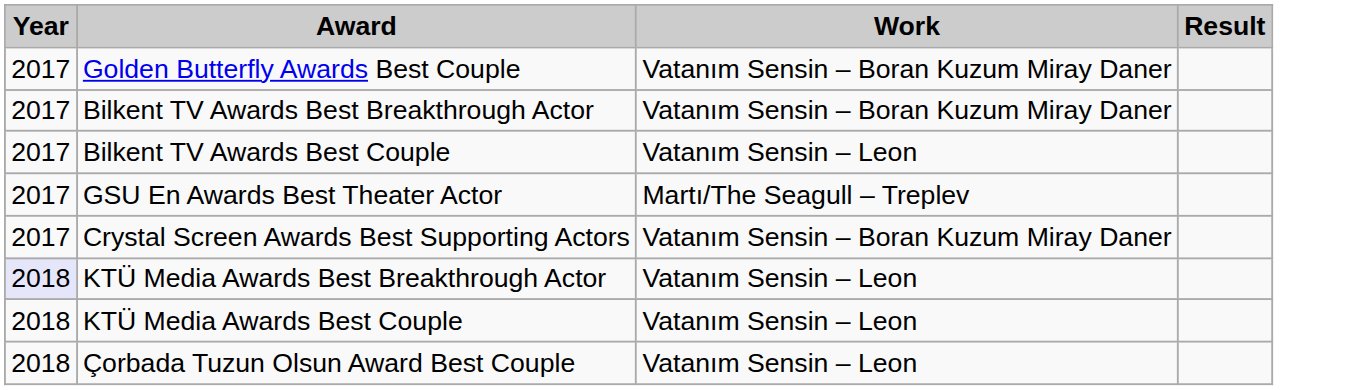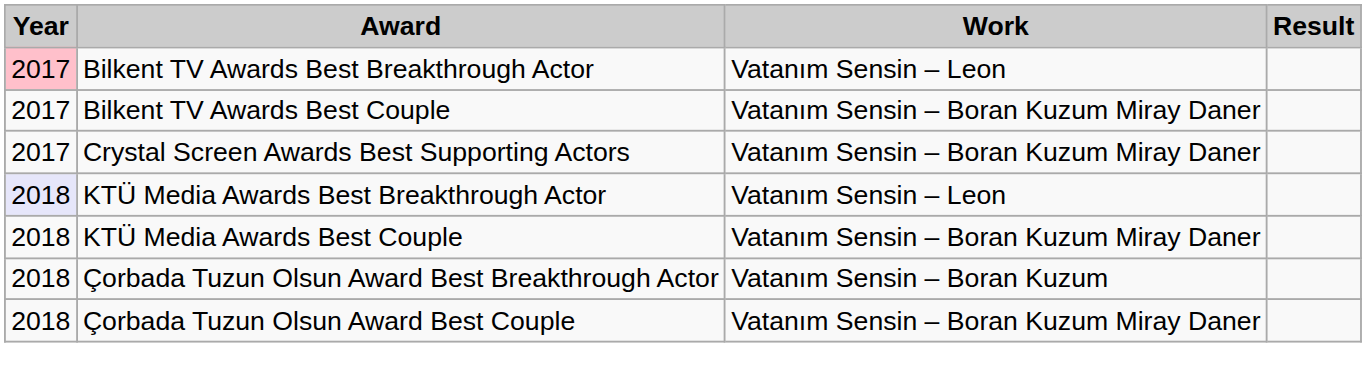- row: 2017 | Golden Butterfly Awards Best Couple | Vatanım Sensin – Boran Kuzum Miray Daner
Bilkent TV Awards Best Breakthrough Actor | Year: no background -> pink background
Bilkent TV Awards Best Breakthrough Actor | Work: Vatanım Sensin – Boran Kuzum Miray Daner -> Vatanım Sensin – Leon
Bilkent TV Awards Best Couple | Work: Vatanım Sensin – Leon -> Vatanım Sensin – Boran Kuzum Miray Daner
- row: 2017 | GSU En Awards Best Theater Actor | Martı/The Seagull – Treplev
KTÜ Media Awards Best Couple | Work: Vatanım Sensin – Leon -> Vatanım Sensin – Boran Kuzum Miray Daner
+ row: 2018 | Çorbada Tuzun Olsun Award Best Breakthrough Actor | Vatanım Sensin – Boran Kuzum
Çorbada Tuzun Olsun Award Best Couple | Work: Vatanım Sensin – Leon -> Vatanım Sensin – Boran Kuzum Miray Daner
